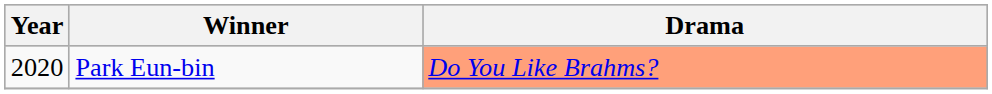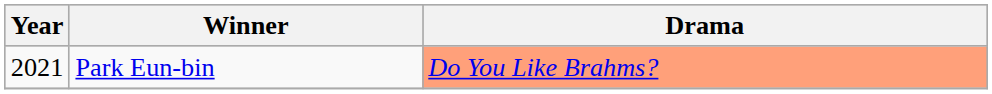Park Eun-bin | Year: 2020 -> 2021
